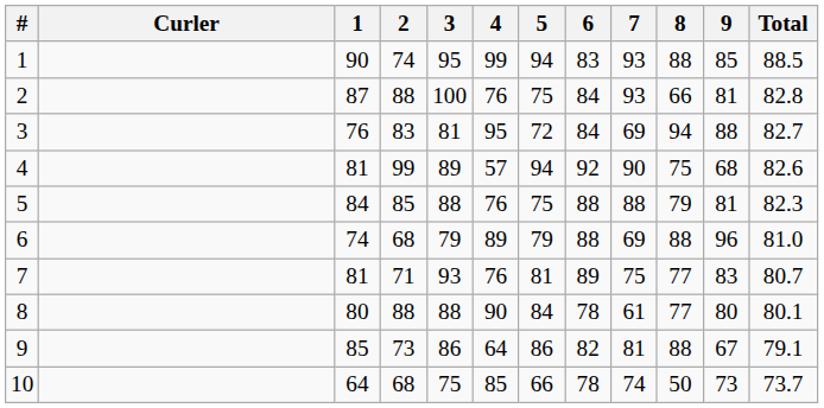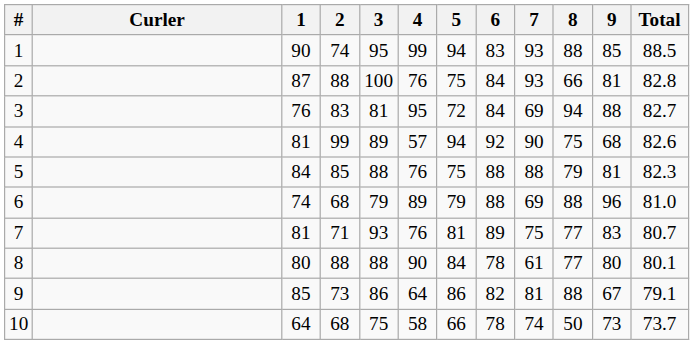10 | 4: 85 -> 58
